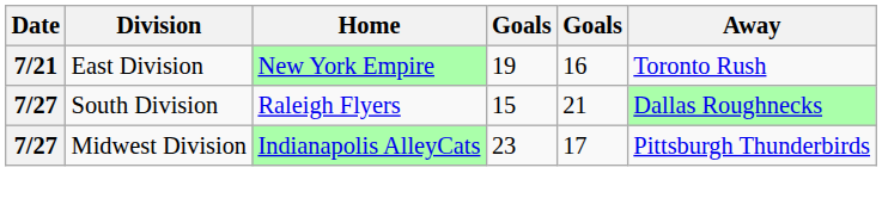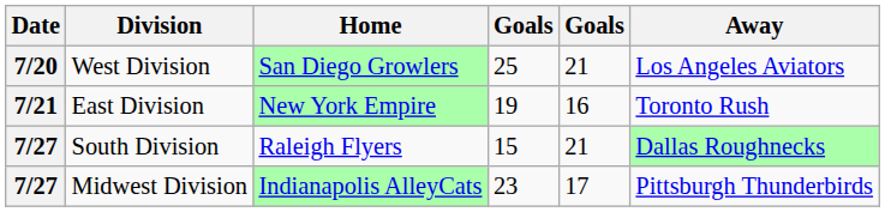+ row: 7/20 | West Division | San Diego Growlers | 25 | 21 | Los Angeles Aviators
